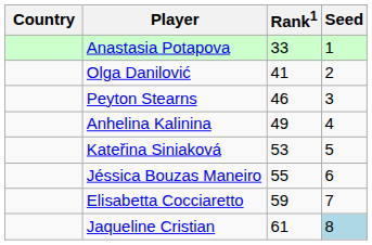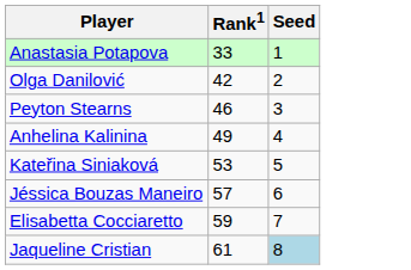- column: Country
Olga Danilović | Rank1: 41 -> 42
Jéssica Bouzas Maneiro | Rank1: 55 -> 57
